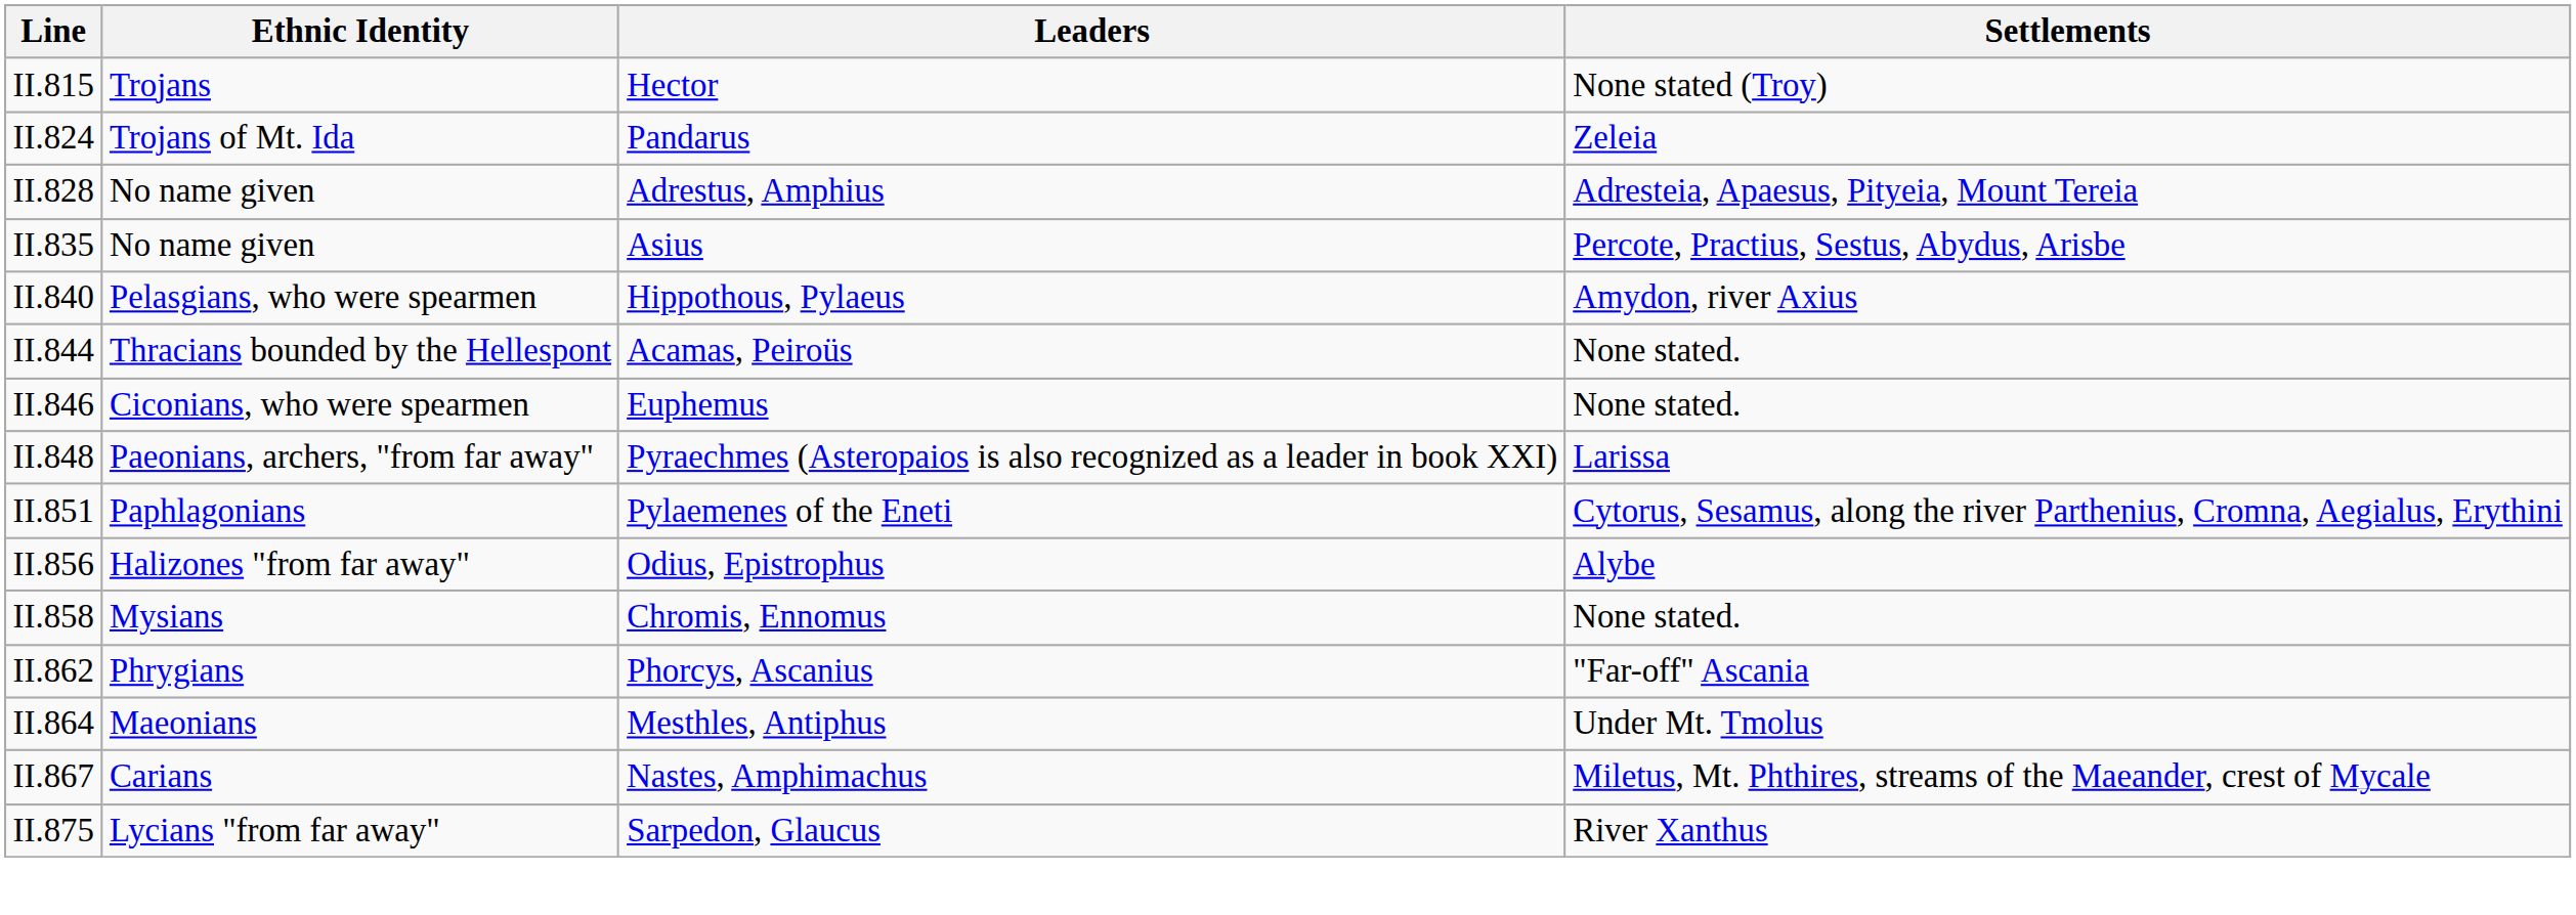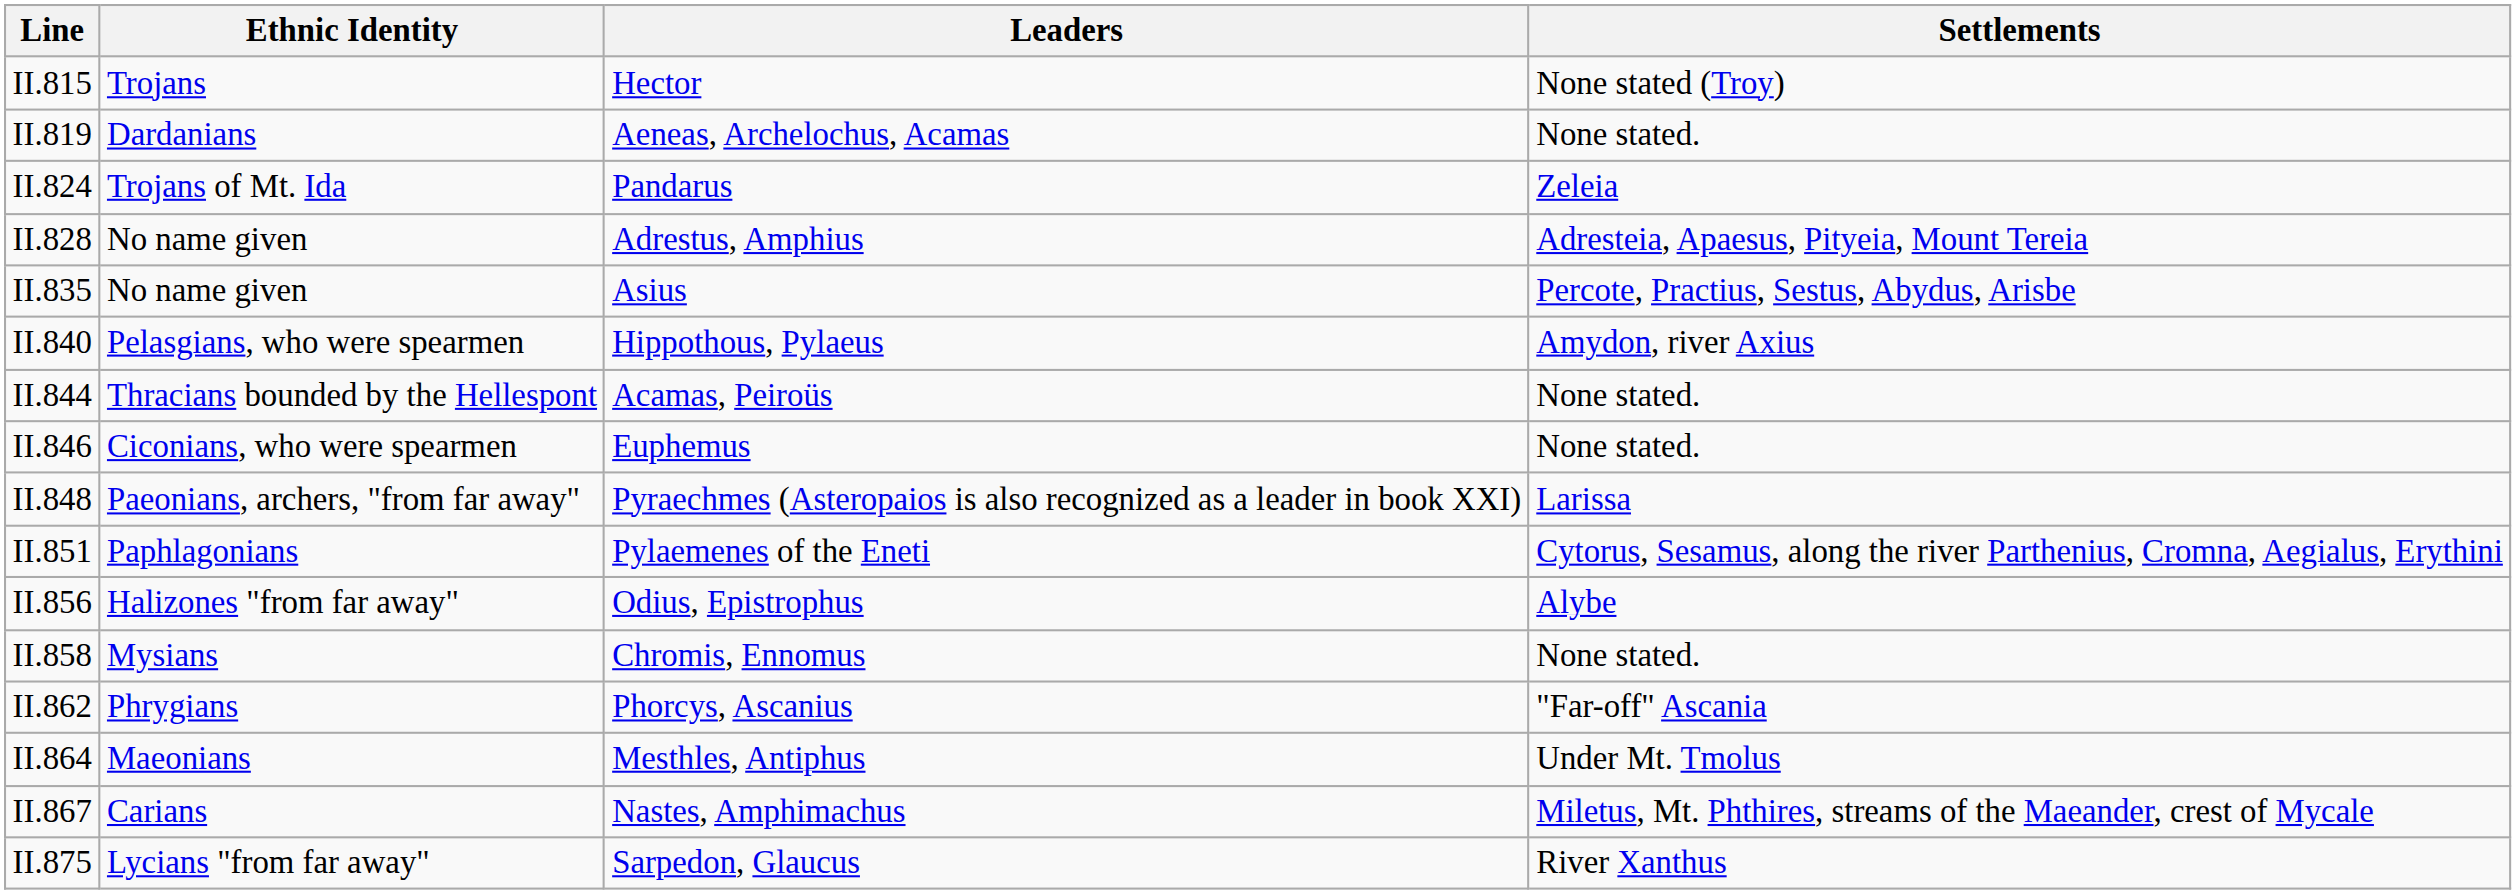+ row: II.819 | Dardanians | Aeneas, Archelochus, Acamas | None stated.
